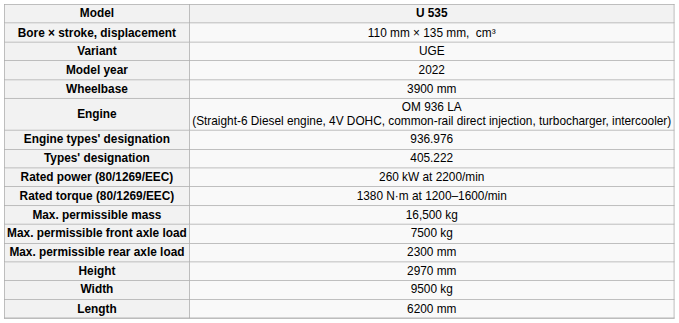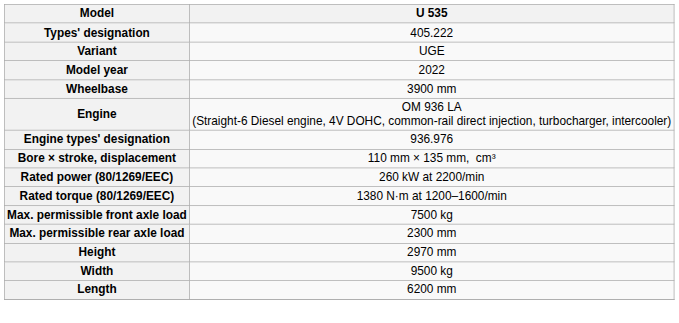rows swapped: Types' designation <-> Bore × stroke, displacement
- row: Max. permissible mass | 16,500 kg
